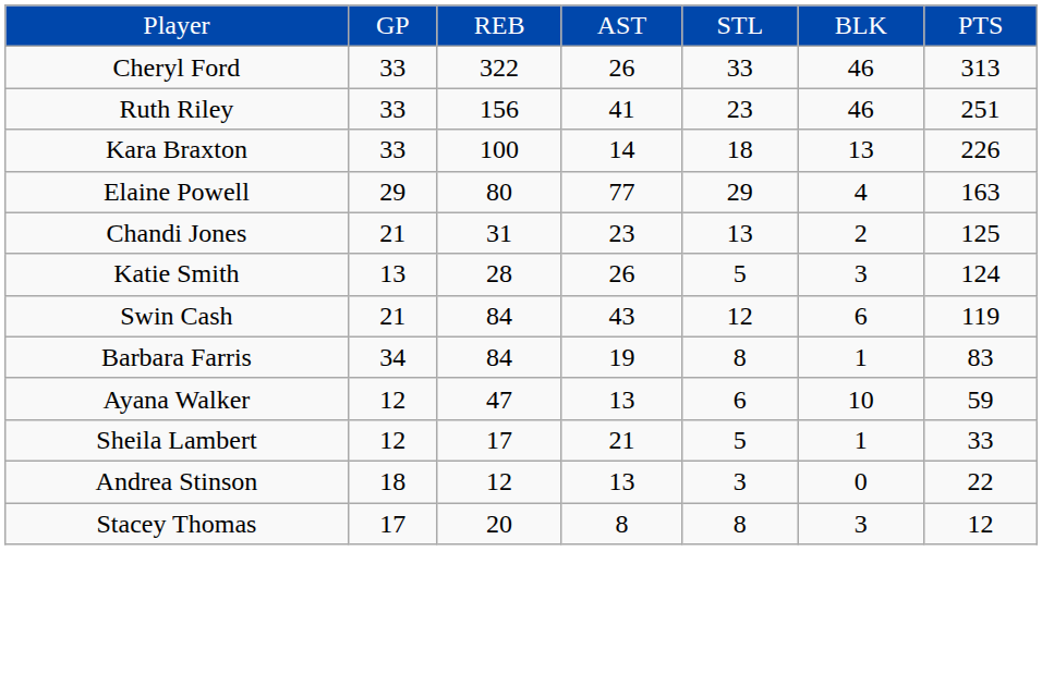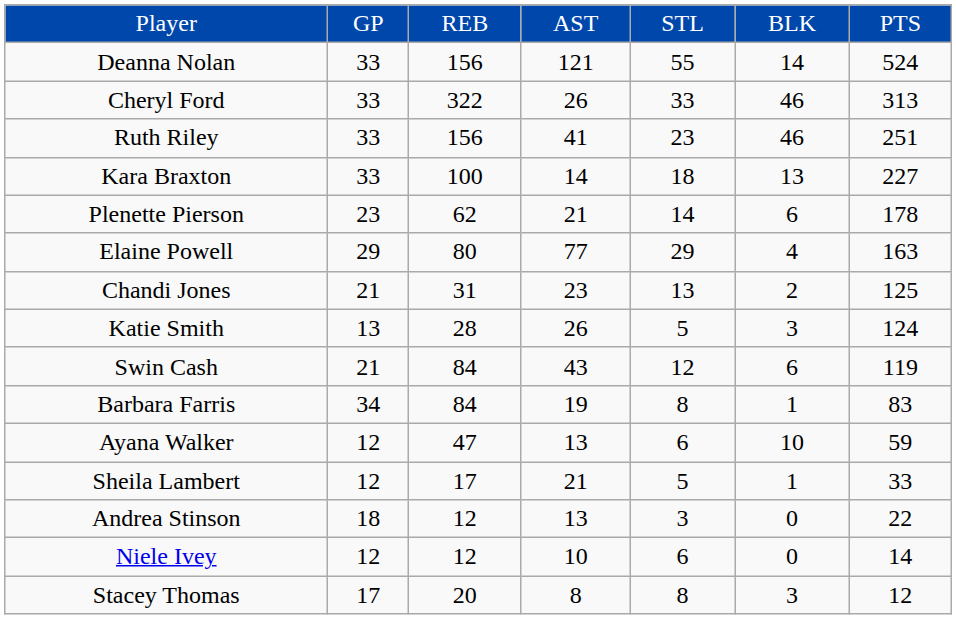+ row: Deanna Nolan | 33 | 156 | 121 | 55 | 14 | 524
Kara Braxton | column 7: 226 -> 227
+ row: Plenette Pierson | 23 | 62 | 21 | 14 | 6 | 178
+ row: Niele Ivey | 12 | 12 | 10 | 6 | 0 | 14
